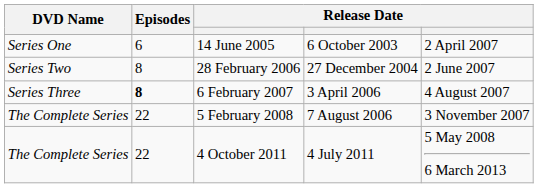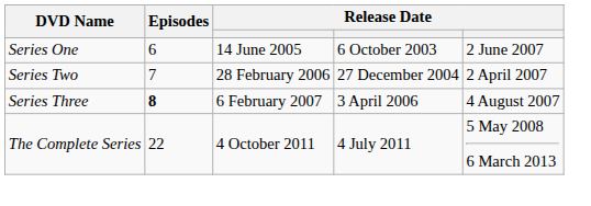14 June 2005 | column 5: 2 April 2007 -> 2 June 2007
28 February 2006 | Episodes: 8 -> 7
28 February 2006 | column 5: 2 June 2007 -> 2 April 2007
- row: The Complete Series | 22 | 5 February 2008 | 7 August 2006 | 3 November 2007
